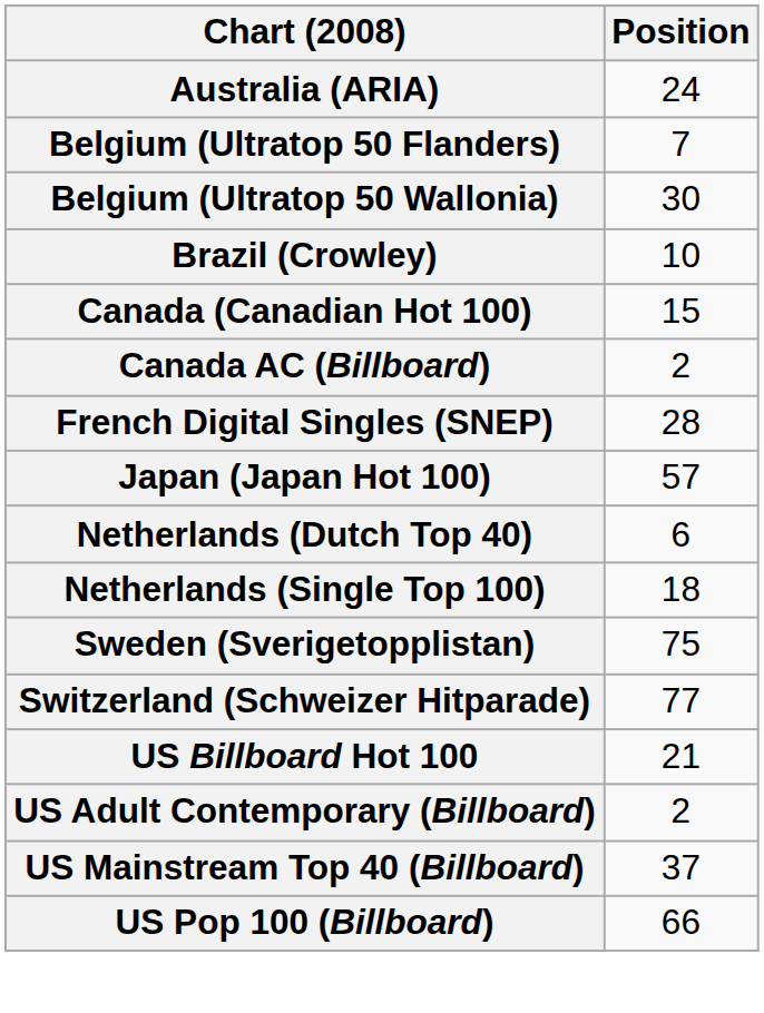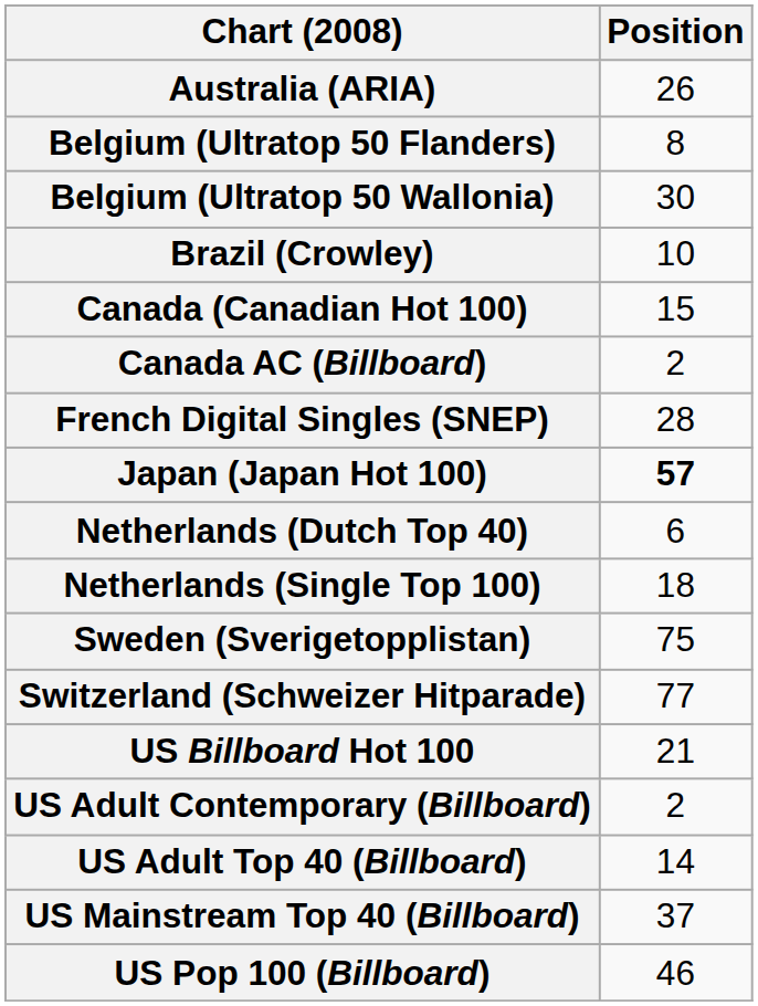Australia (ARIA) | Position: 24 -> 26
Belgium (Ultratop 50 Flanders) | Position: 7 -> 8
Japan (Japan Hot 100) | Position: normal -> bold
+ row: US Adult Top 40 (Billboard) | 14
US Pop 100 (Billboard) | Position: 66 -> 46
